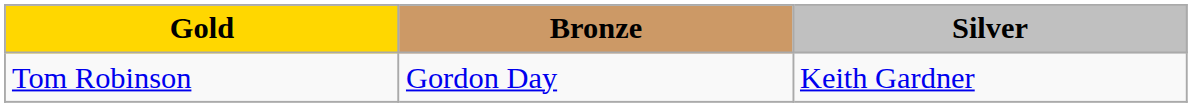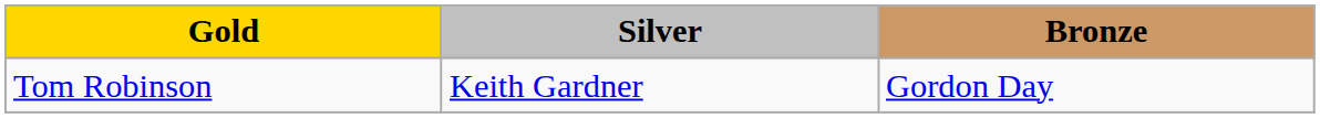columns swapped: Silver <-> Bronze
